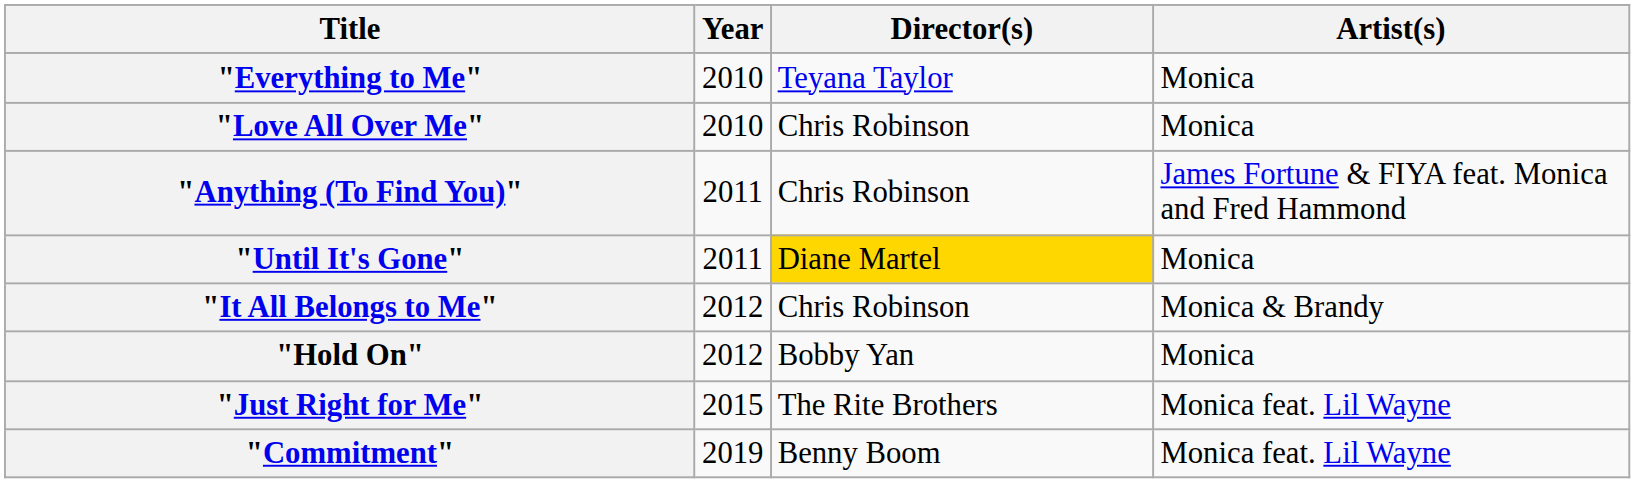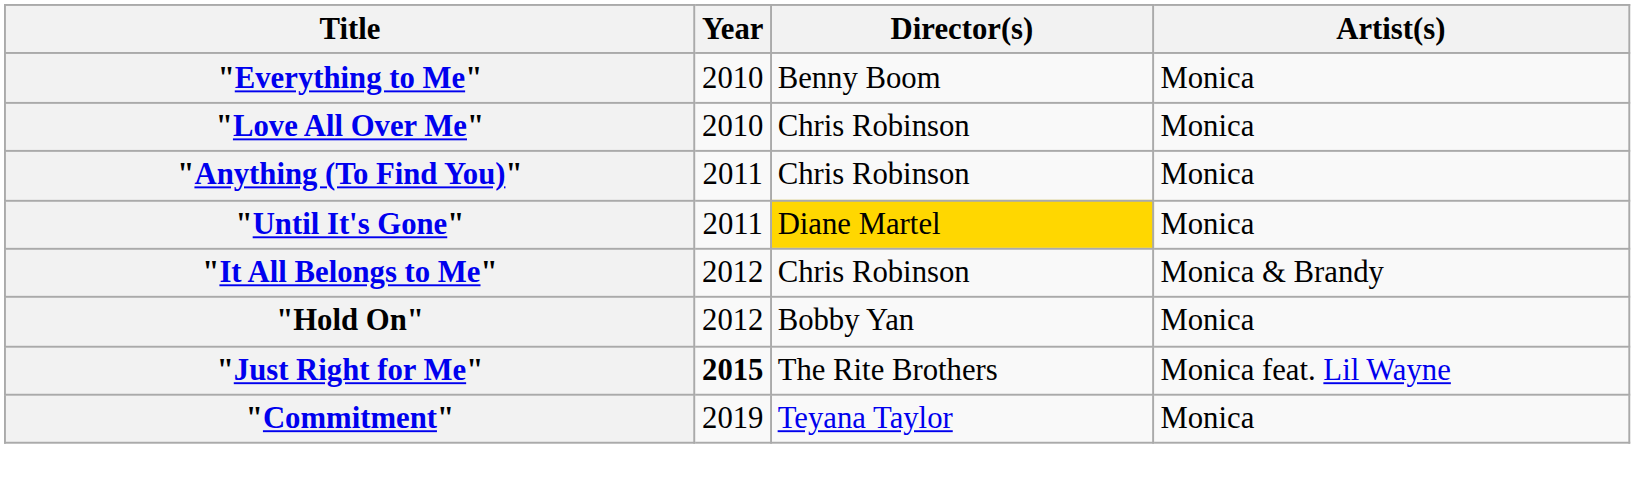"Everything to Me" | Director(s): Teyana Taylor -> Benny Boom
"Anything (To Find You)" | Artist(s): James Fortune & FIYA feat. Monica and Fred Hammond -> Monica
"Just Right for Me" | Year: normal -> bold
"Commitment" | Director(s): Benny Boom -> Teyana Taylor
"Commitment" | Artist(s): Monica feat. Lil Wayne -> Monica
